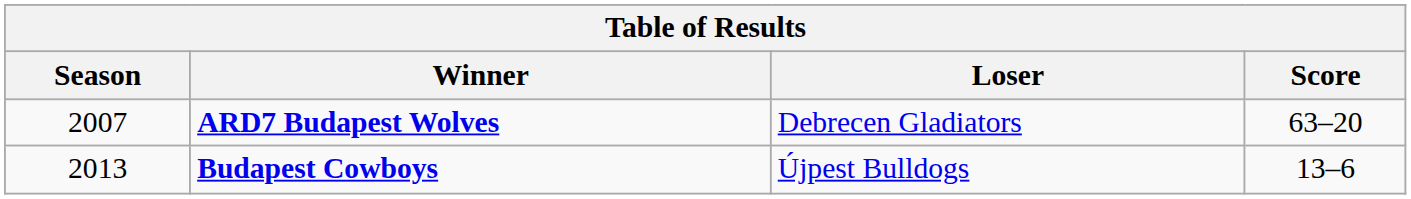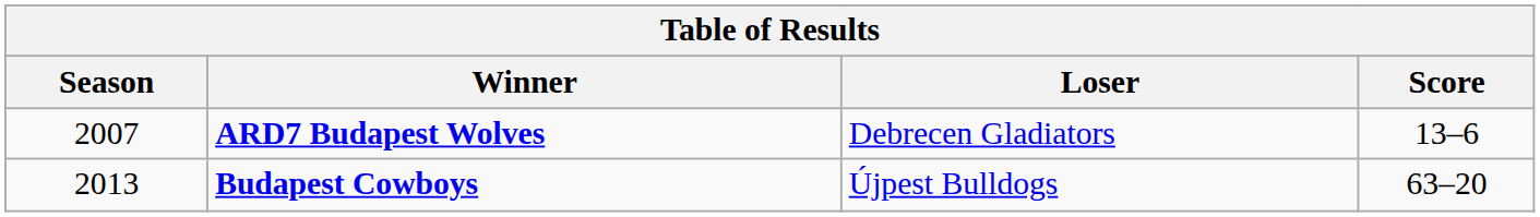ARD7 Budapest Wolves | Score: 63–20 -> 13–6
Budapest Cowboys | Score: 13–6 -> 63–20
